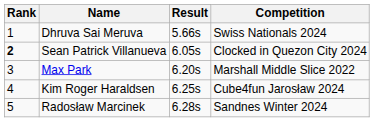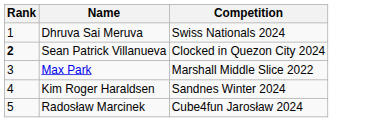- column: Result | 5.66s | 6.05s | 6.20s | 6.25s | 6.28s
Kim Roger Haraldsen | Competition: Cube4fun Jarosław 2024 -> Sandnes Winter 2024
Radosław Marcinek | Competition: Sandnes Winter 2024 -> Cube4fun Jarosław 2024
